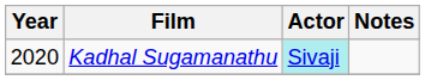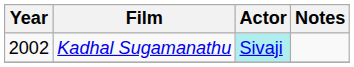Kadhal Sugamanathu | Year: 2020 -> 2002
